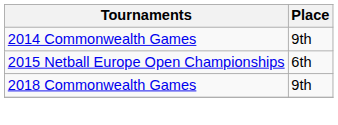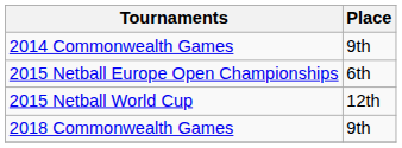+ row: 2015 Netball World Cup | 12th
